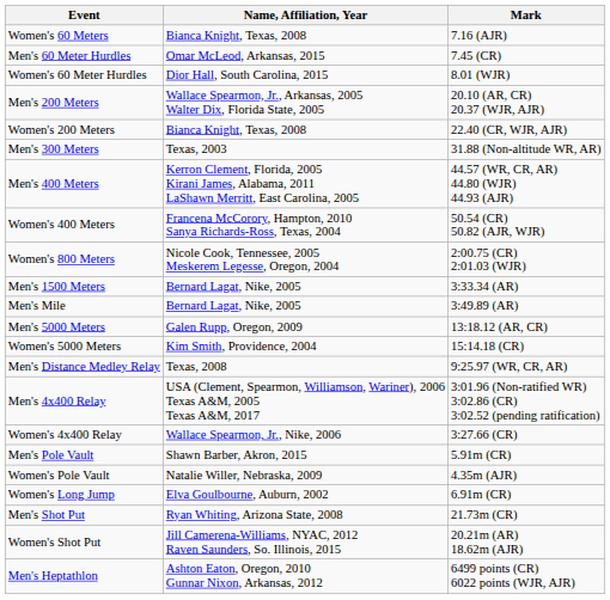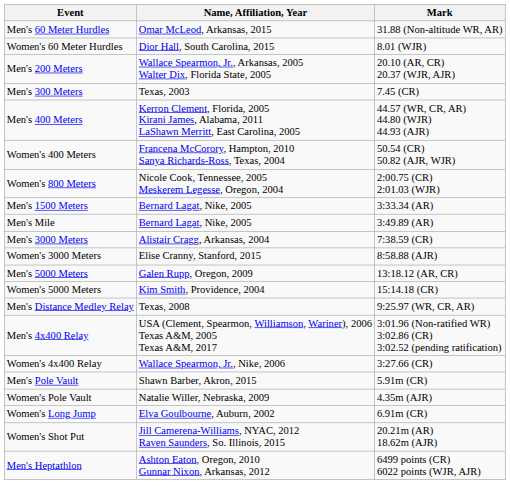- row: Women's 60 Meters | Bianca Knight, Texas, 2008 | 7.16 (AJR)
Men's 60 Meter Hurdles | Mark: 7.45 (CR) -> 31.88 (Non-altitude WR, AR)
- row: Women's 200 Meters | Bianca Knight, Texas, 2008 | 22.40 (CR, WJR, AJR)
Men's 300 Meters | Mark: 31.88 (Non-altitude WR, AR) -> 7.45 (CR)
+ row: Men's 3000 Meters | Alistair Cragg, Arkansas, 2004 | 7:38.59 (CR)
+ row: Women's 3000 Meters | Elise Cranny, Stanford, 2015 | 8:58.88 (AJR)
- row: Men's Shot Put | Ryan Whiting, Arizona State, 2008 | 21.73m (CR)
